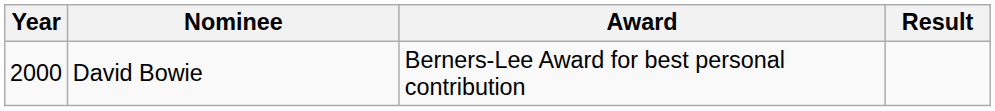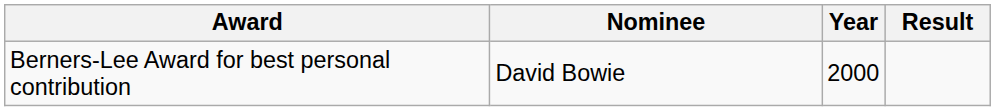columns swapped: Year <-> Award
